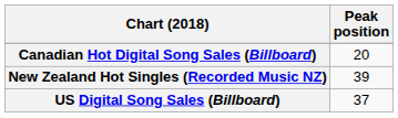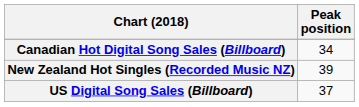Canadian Hot Digital Song Sales (Billboard) | Peak position: 20 -> 34
